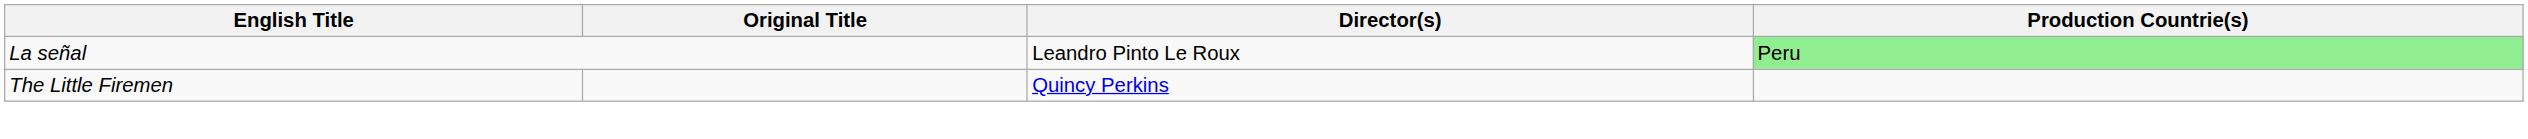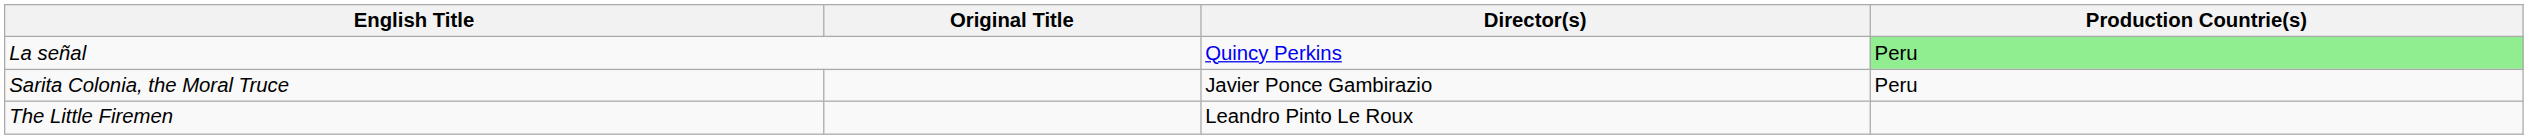La señal | Director(s): Leandro Pinto Le Roux -> Quincy Perkins
+ row: Sarita Colonia, the Moral Truce | Javier Ponce Gambirazio | Peru
The Little Firemen | Director(s): Quincy Perkins -> Leandro Pinto Le Roux
